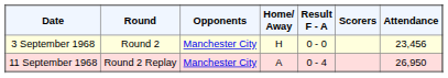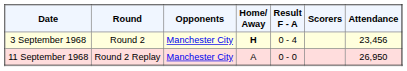3 September 1968 | Home/ Away: normal -> bold
3 September 1968 | Result F - A: 0 - 0 -> 0 - 4
11 September 1968 | Result F - A: 0 - 4 -> 0 - 0
